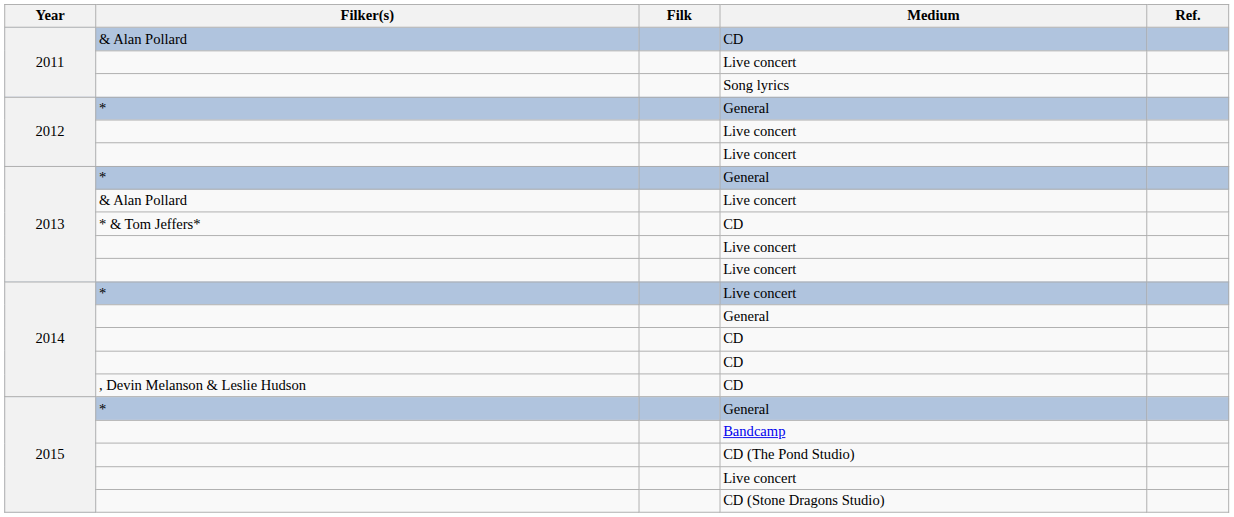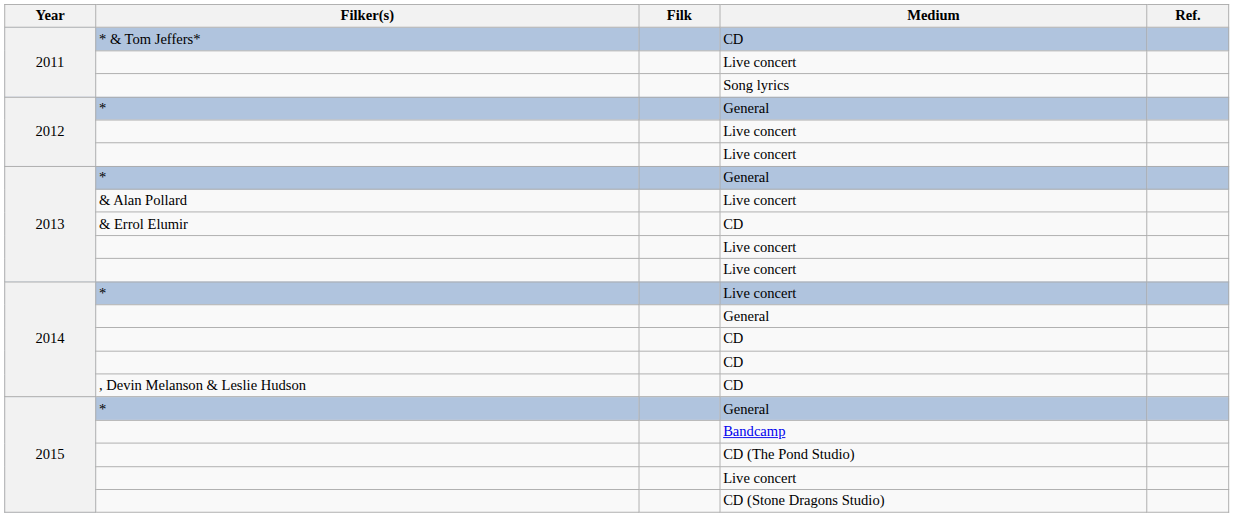2011 / CD | Filker(s): & Alan Pollard -> * & Tom Jeffers*
2013 / CD | Filker(s): * & Tom Jeffers* -> & Errol Elumir
